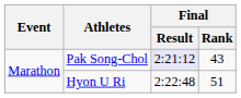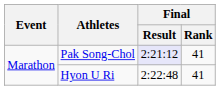Pak Song-Chol | Final / Rank: 43 -> 41
Hyon U Ri | Final / Rank: 51 -> 41
